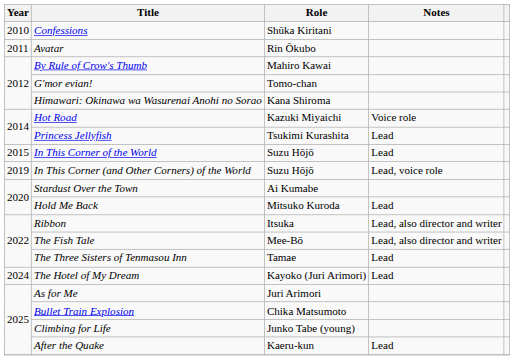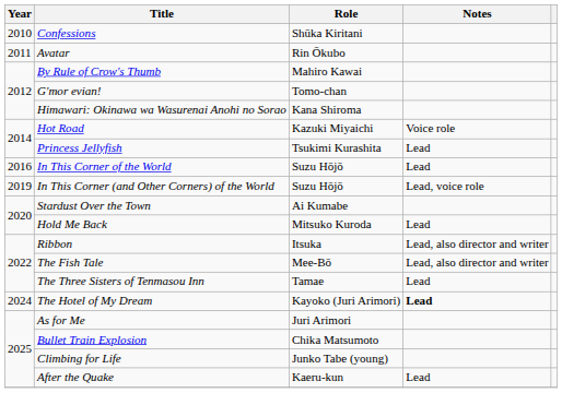In This Corner of the World | Year: 2015 -> 2016
The Hotel of My Dream | Notes: normal -> bold
